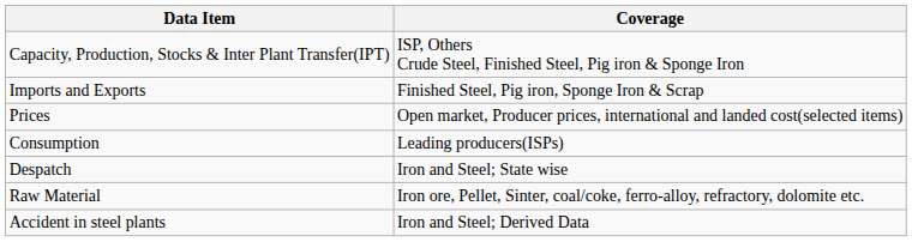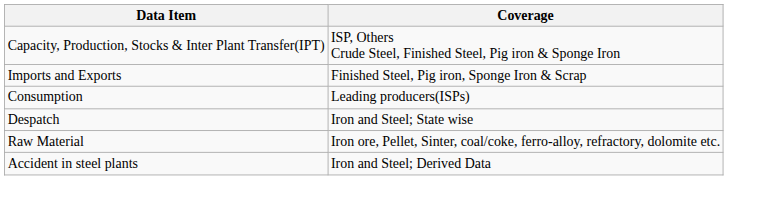- row: Prices | Open market, Producer prices, international and landed cost(selected items)
